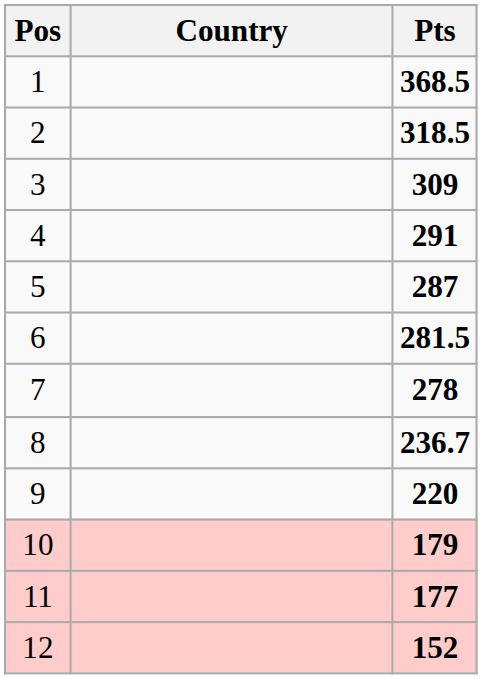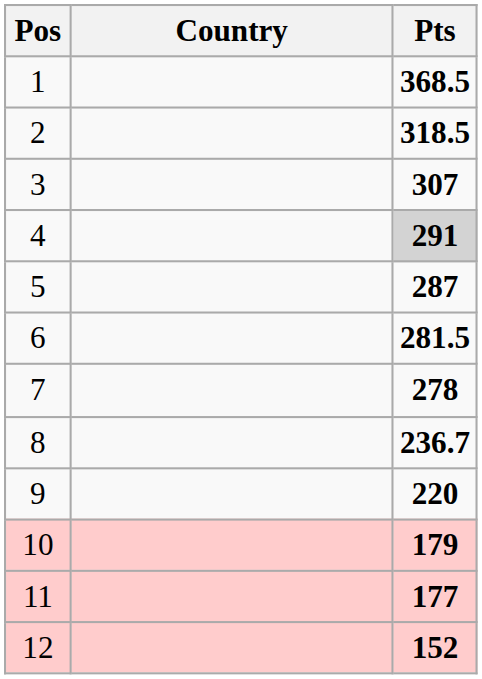3 | Pts: 309 -> 307
4 | Pts: no background -> lightgrey background
